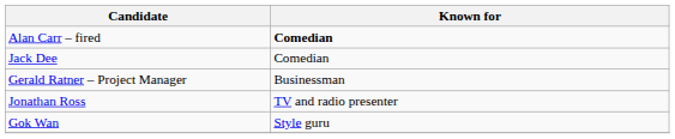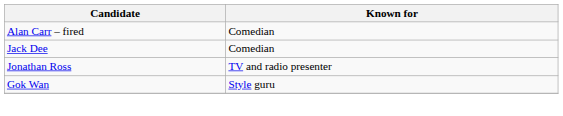Alan Carr – fired | Known for: bold -> normal
- row: Gerald Ratner – Project Manager | Businessman
